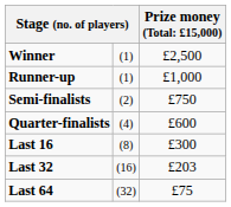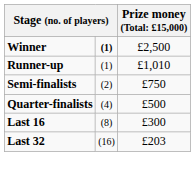Winner | column 2: normal -> bold
Runner-up | column 3: £1,000 -> £1,010
Quarter-finalists | column 3: £600 -> £500
- row: Last 64 | (32) | £75
